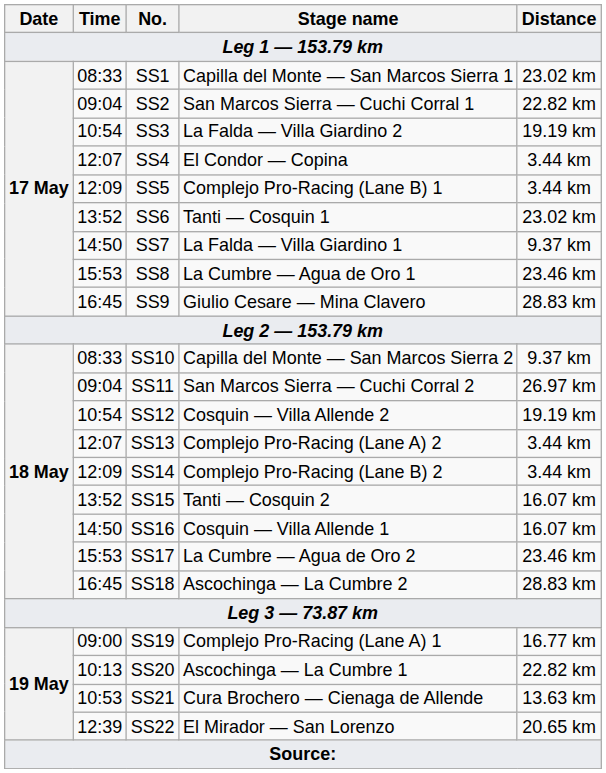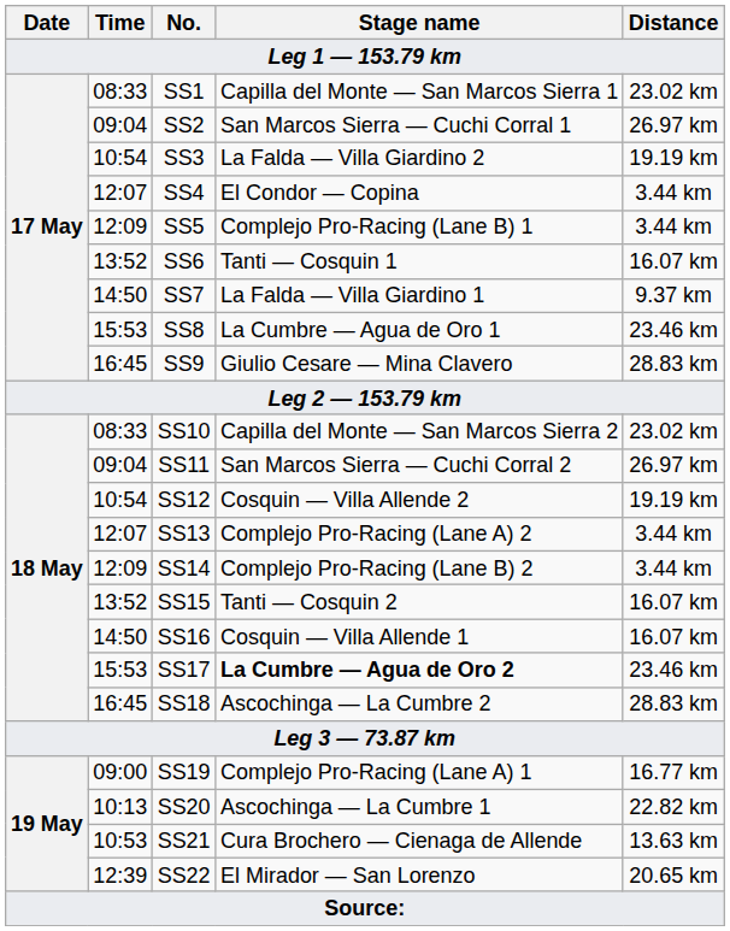SS2 | Distance: 22.82 km -> 26.97 km
SS6 | Distance: 23.02 km -> 16.07 km
SS10 | Distance: 9.37 km -> 23.02 km
SS17 | Stage name: normal -> bold
